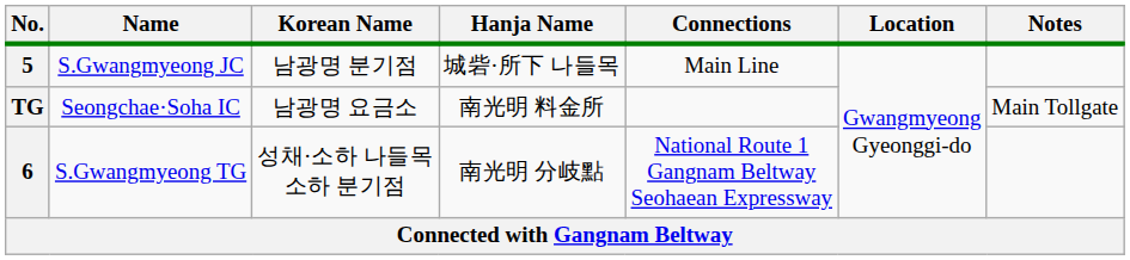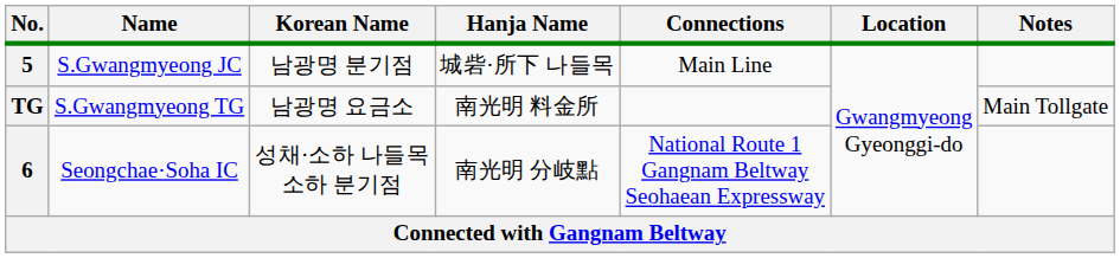TG | Name: Seongchae·Soha IC -> S.Gwangmyeong TG
6 | Name: S.Gwangmyeong TG -> Seongchae·Soha IC
